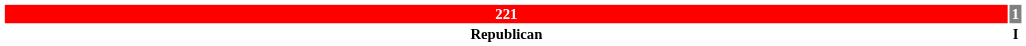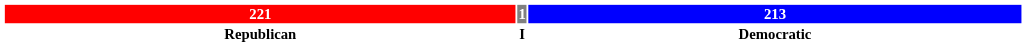+ column: 213 | Democratic
